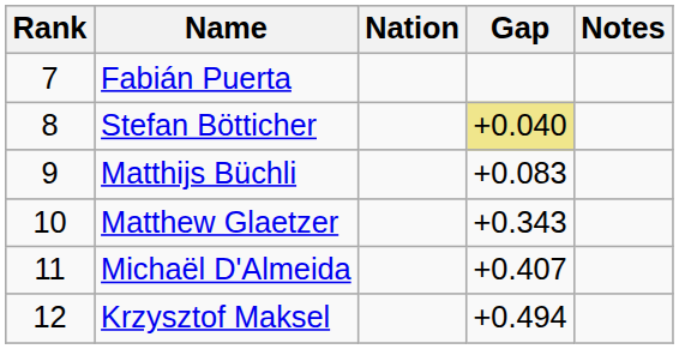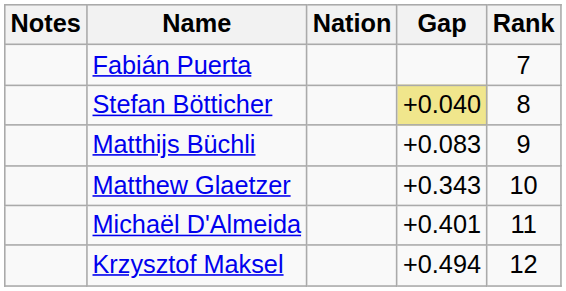columns swapped: Rank <-> Notes
Michaël D'Almeida | Gap: +0.407 -> +0.401
